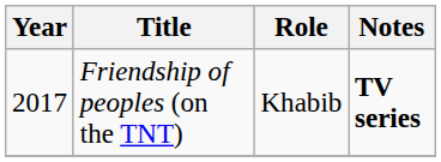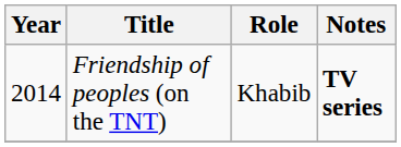Friendship of peoples (on the TNT) | Year: 2017 -> 2014
